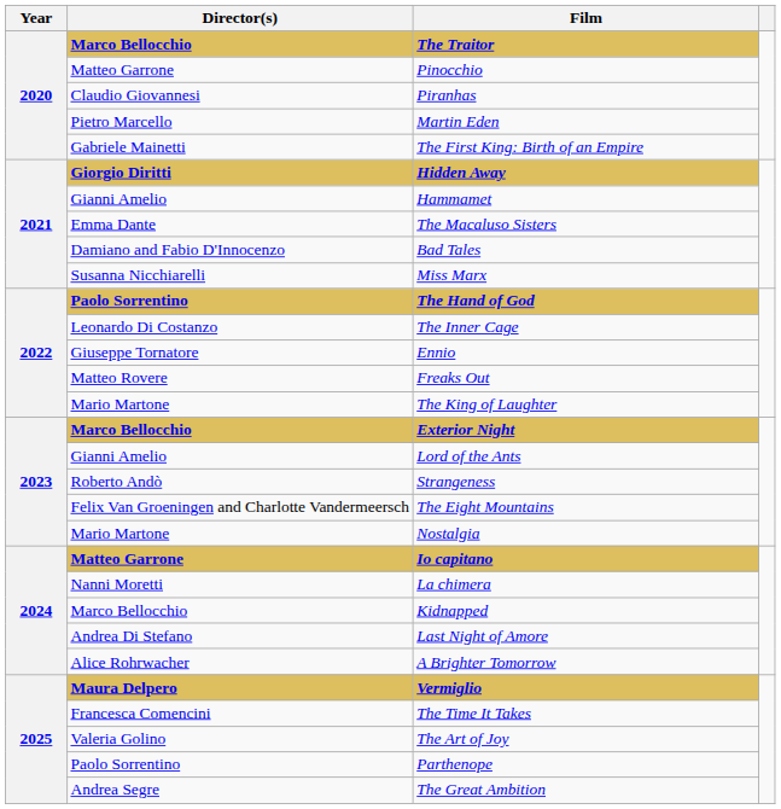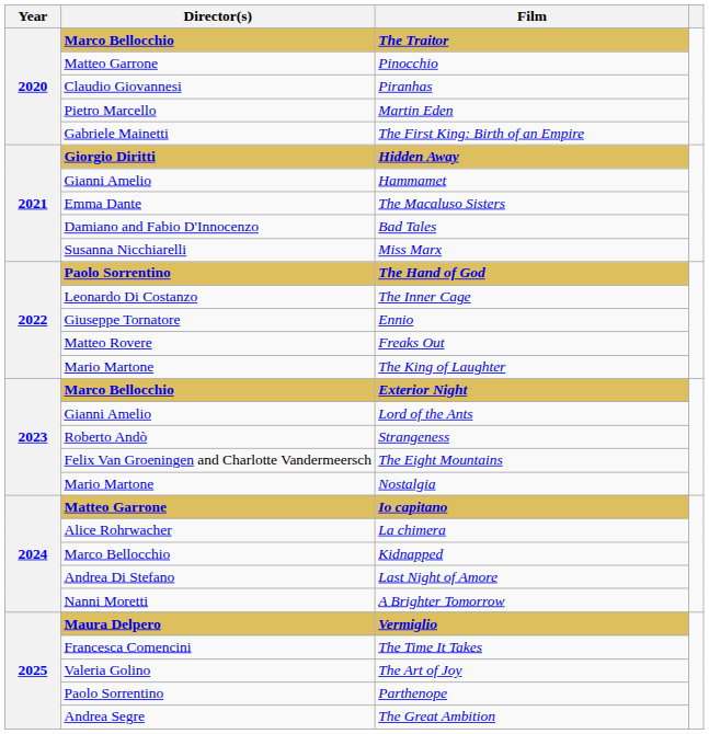La chimera | Director(s): Nanni Moretti -> Alice Rohrwacher
A Brighter Tomorrow | Director(s): Alice Rohrwacher -> Nanni Moretti
